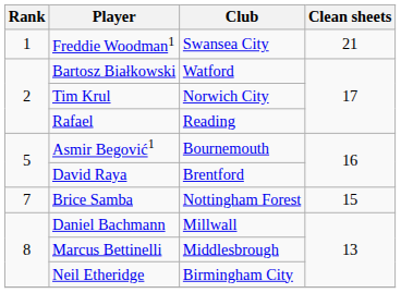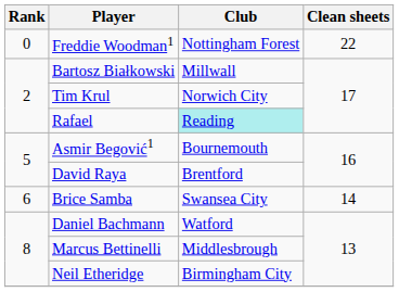Freddie Woodman1 | Rank: 1 -> 0
Freddie Woodman1 | Club: Swansea City -> Nottingham Forest
Freddie Woodman1 | Clean sheets: 21 -> 22
Bartosz Białkowski | Club: Watford -> Millwall
Rafael | Club: no background -> paleturquoise background
Brice Samba | Rank: 7 -> 6
Brice Samba | Club: Nottingham Forest -> Swansea City
Brice Samba | Clean sheets: 15 -> 14
Daniel Bachmann | Club: Millwall -> Watford
